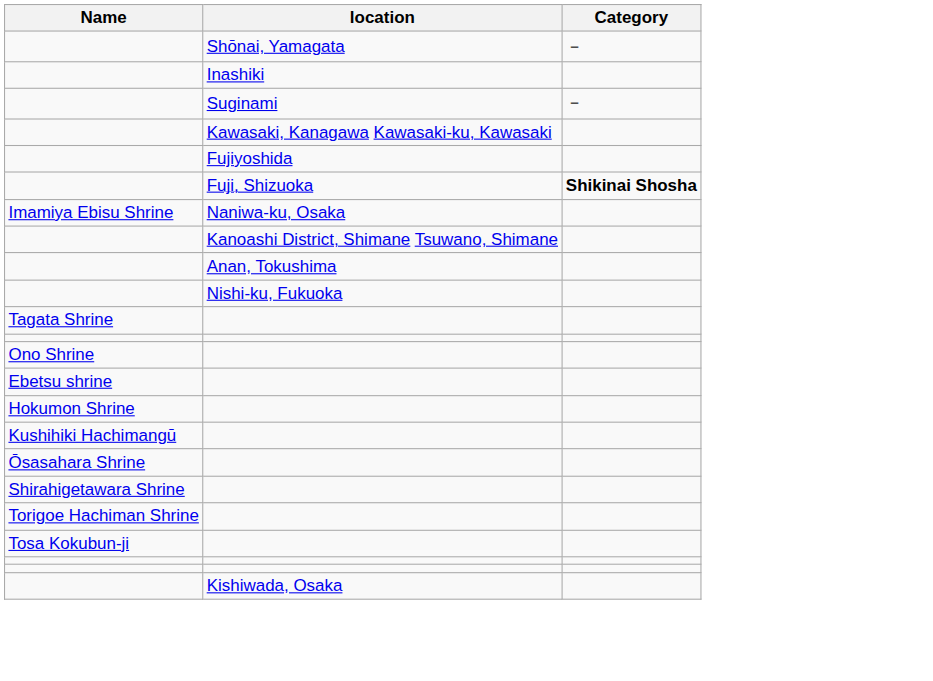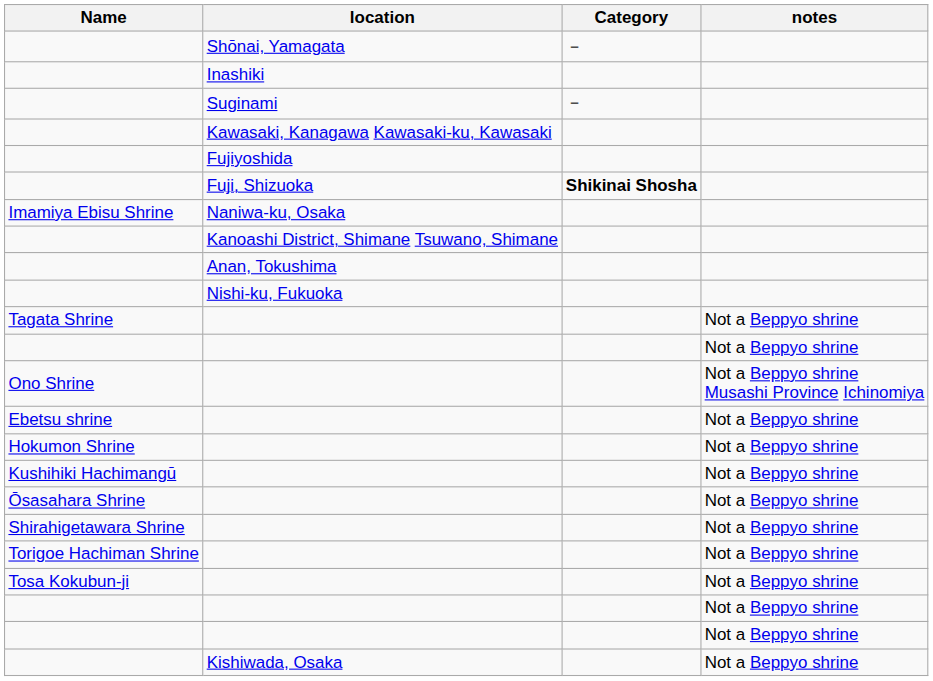+ column: notes | Not a Beppyo shrine | Not a Beppyo shrine | Not a Beppyo shrine Musashi Province Ichinomiya | Not a Beppyo shrine | Not a Beppyo shrine | Not a Beppyo shrine | Not a Beppyo shrine | Not a Beppyo shrine | Not a Beppyo shrine | Not a Beppyo shrine | Not a Beppyo shrine | Not a Beppyo shrine | Not a Beppyo shrine
